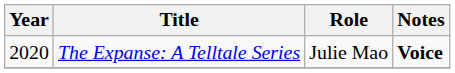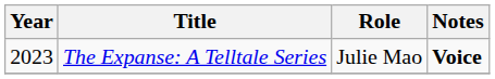The Expanse: A Telltale Series | Year: 2020 -> 2023
